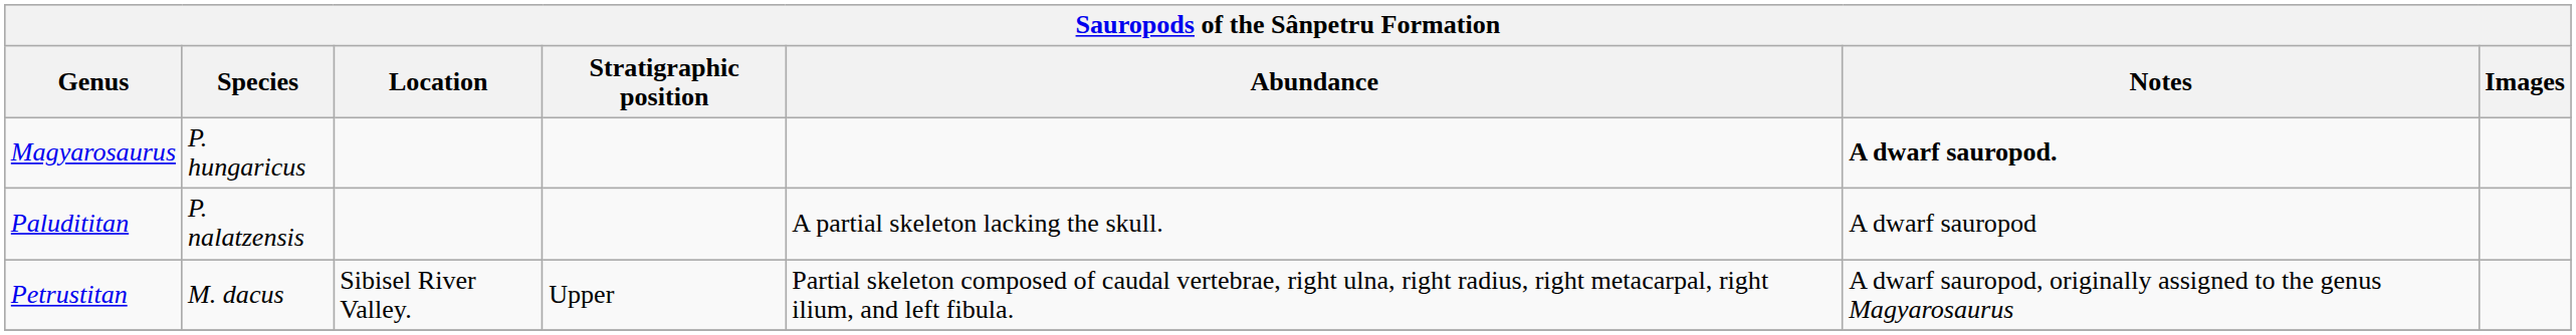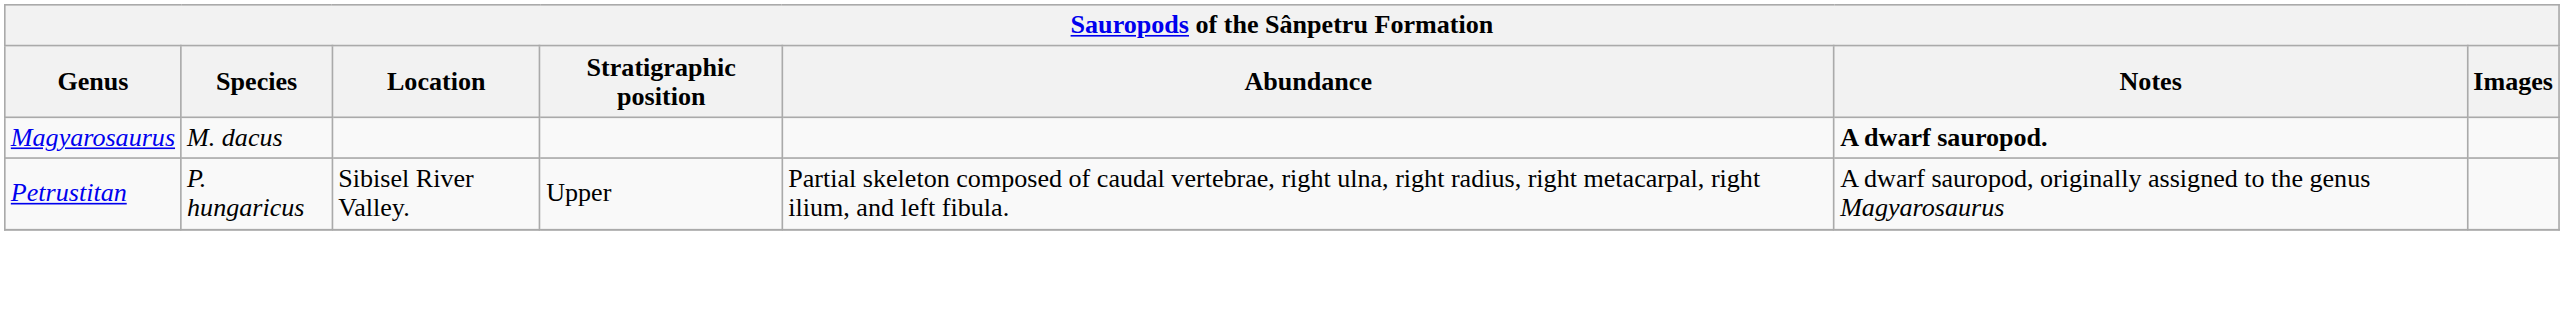Magyarosaurus | Species: P. hungaricus -> M. dacus
- row: Paludititan | P. nalatzensis | A partial skeleton lacking the skull. | A dwarf sauropod
Petrustitan | Species: M. dacus -> P. hungaricus
